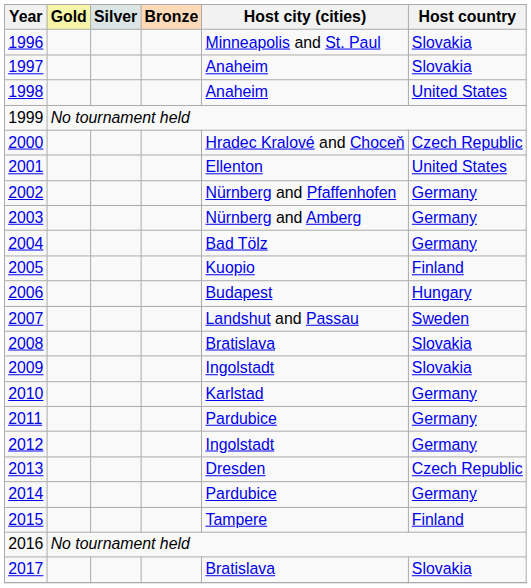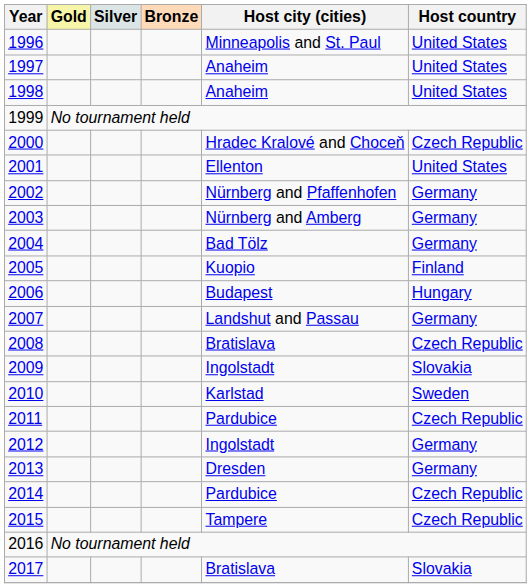1996 | Host country: Slovakia -> United States
1997 | Host country: Slovakia -> United States
2007 | Host country: Sweden -> Germany
2008 | Host country: Slovakia -> Czech Republic
2010 | Host country: Germany -> Sweden
2011 | Host country: Germany -> Czech Republic
2013 | Host country: Czech Republic -> Germany
2014 | Host country: Germany -> Czech Republic
2015 | Host country: Finland -> Czech Republic
